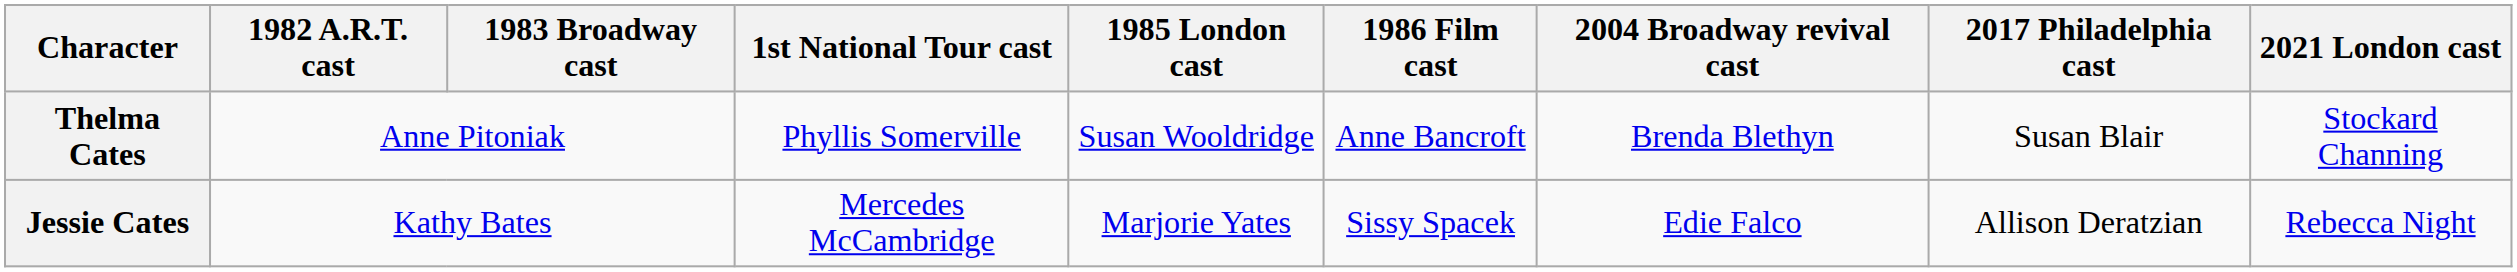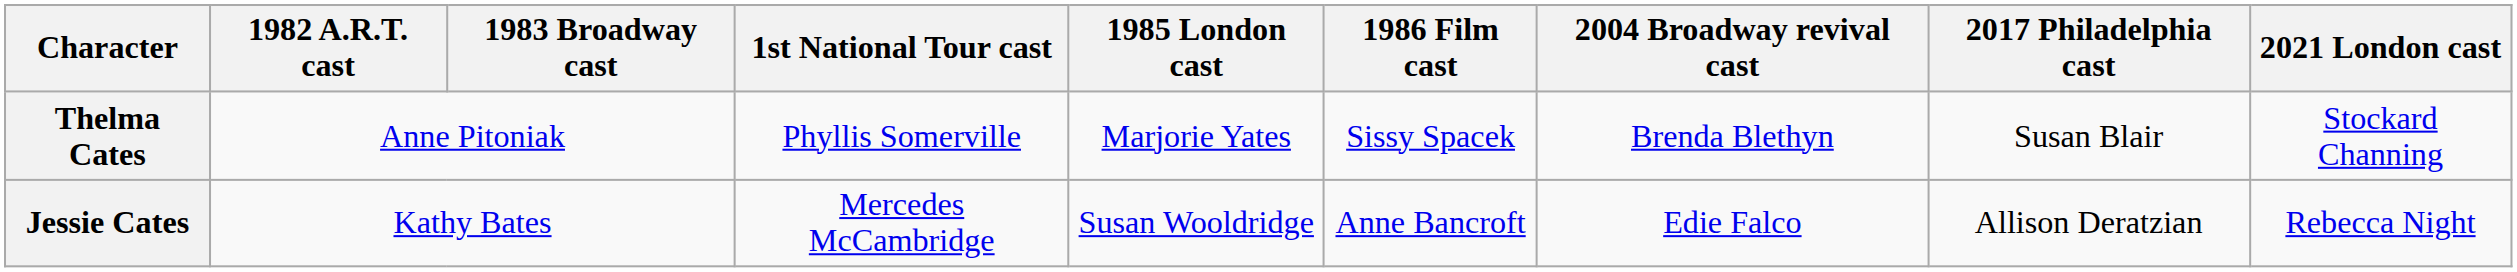Thelma Cates | 1985 London cast: Susan Wooldridge -> Marjorie Yates
Thelma Cates | 1986 Film cast: Anne Bancroft -> Sissy Spacek
Jessie Cates | 1985 London cast: Marjorie Yates -> Susan Wooldridge
Jessie Cates | 1986 Film cast: Sissy Spacek -> Anne Bancroft
